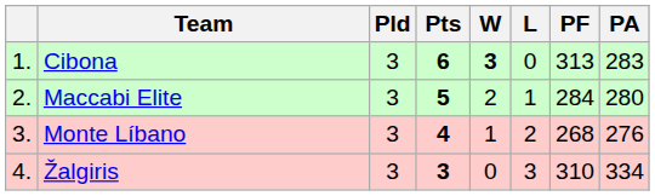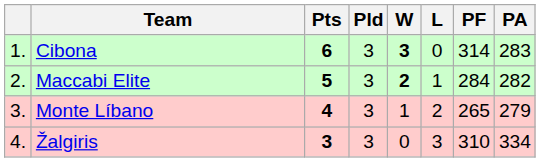columns swapped: Pld <-> Pts
Cibona | PF: 313 -> 314
Maccabi Elite | W: normal -> bold
Maccabi Elite | PA: 280 -> 282
Monte Líbano | PF: 268 -> 265
Monte Líbano | PA: 276 -> 279
